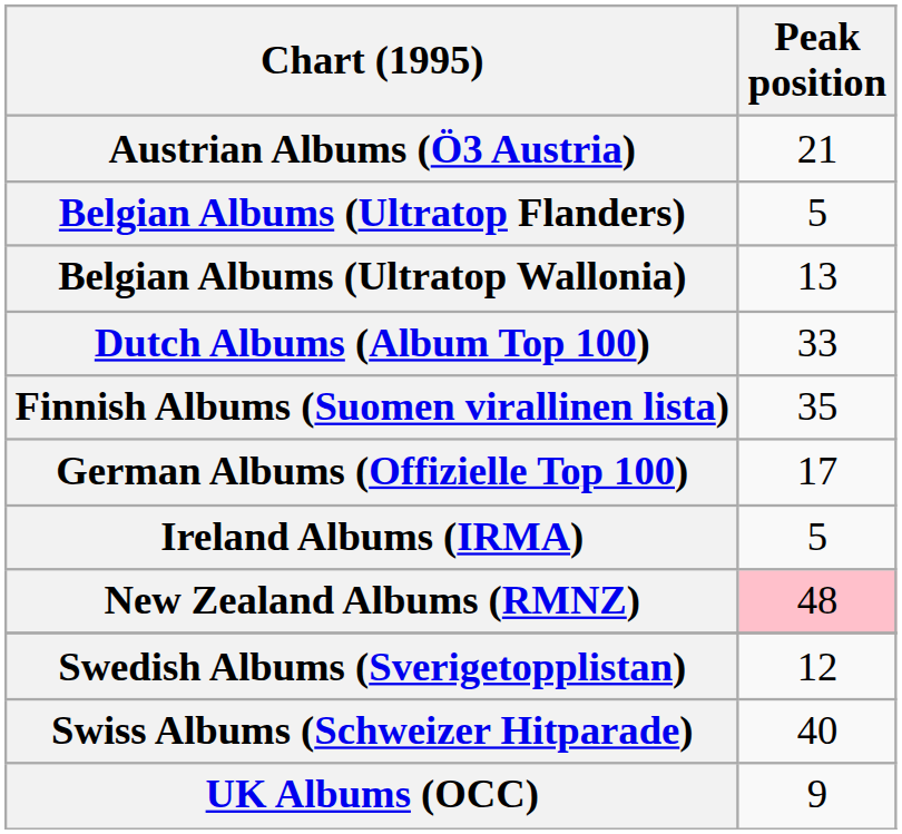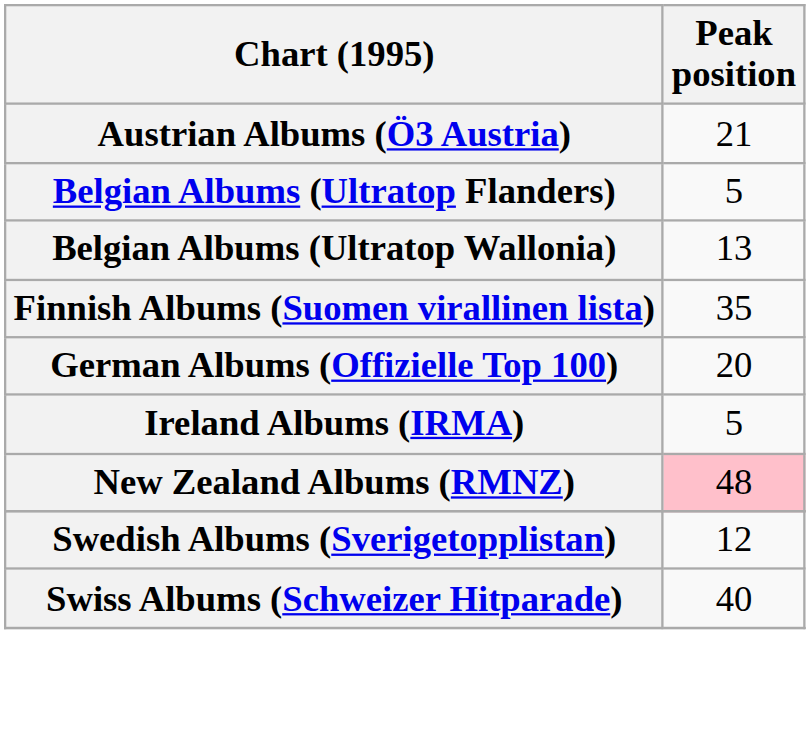- row: Dutch Albums (Album Top 100) | 33
German Albums (Offizielle Top 100) | Peak position: 17 -> 20
- row: UK Albums (OCC) | 9
